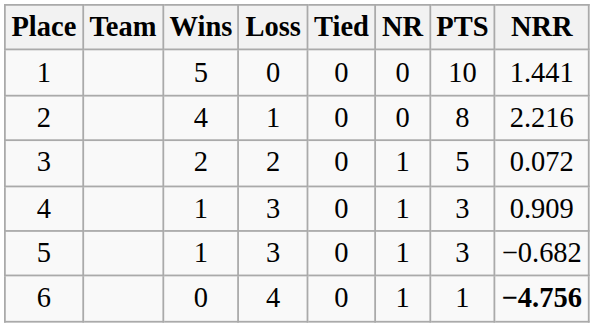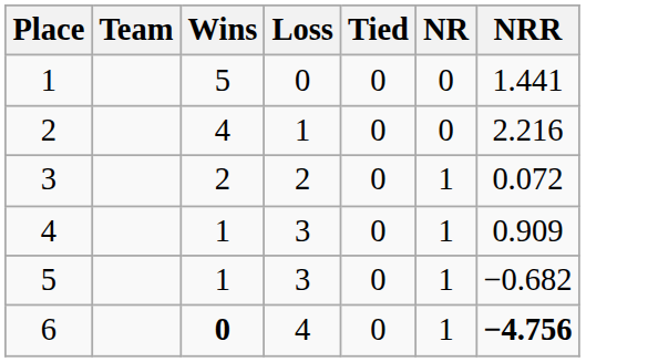- column: PTS | 10 | 8 | 5 | 3 | 3 | 1
6 | Wins: normal -> bold
